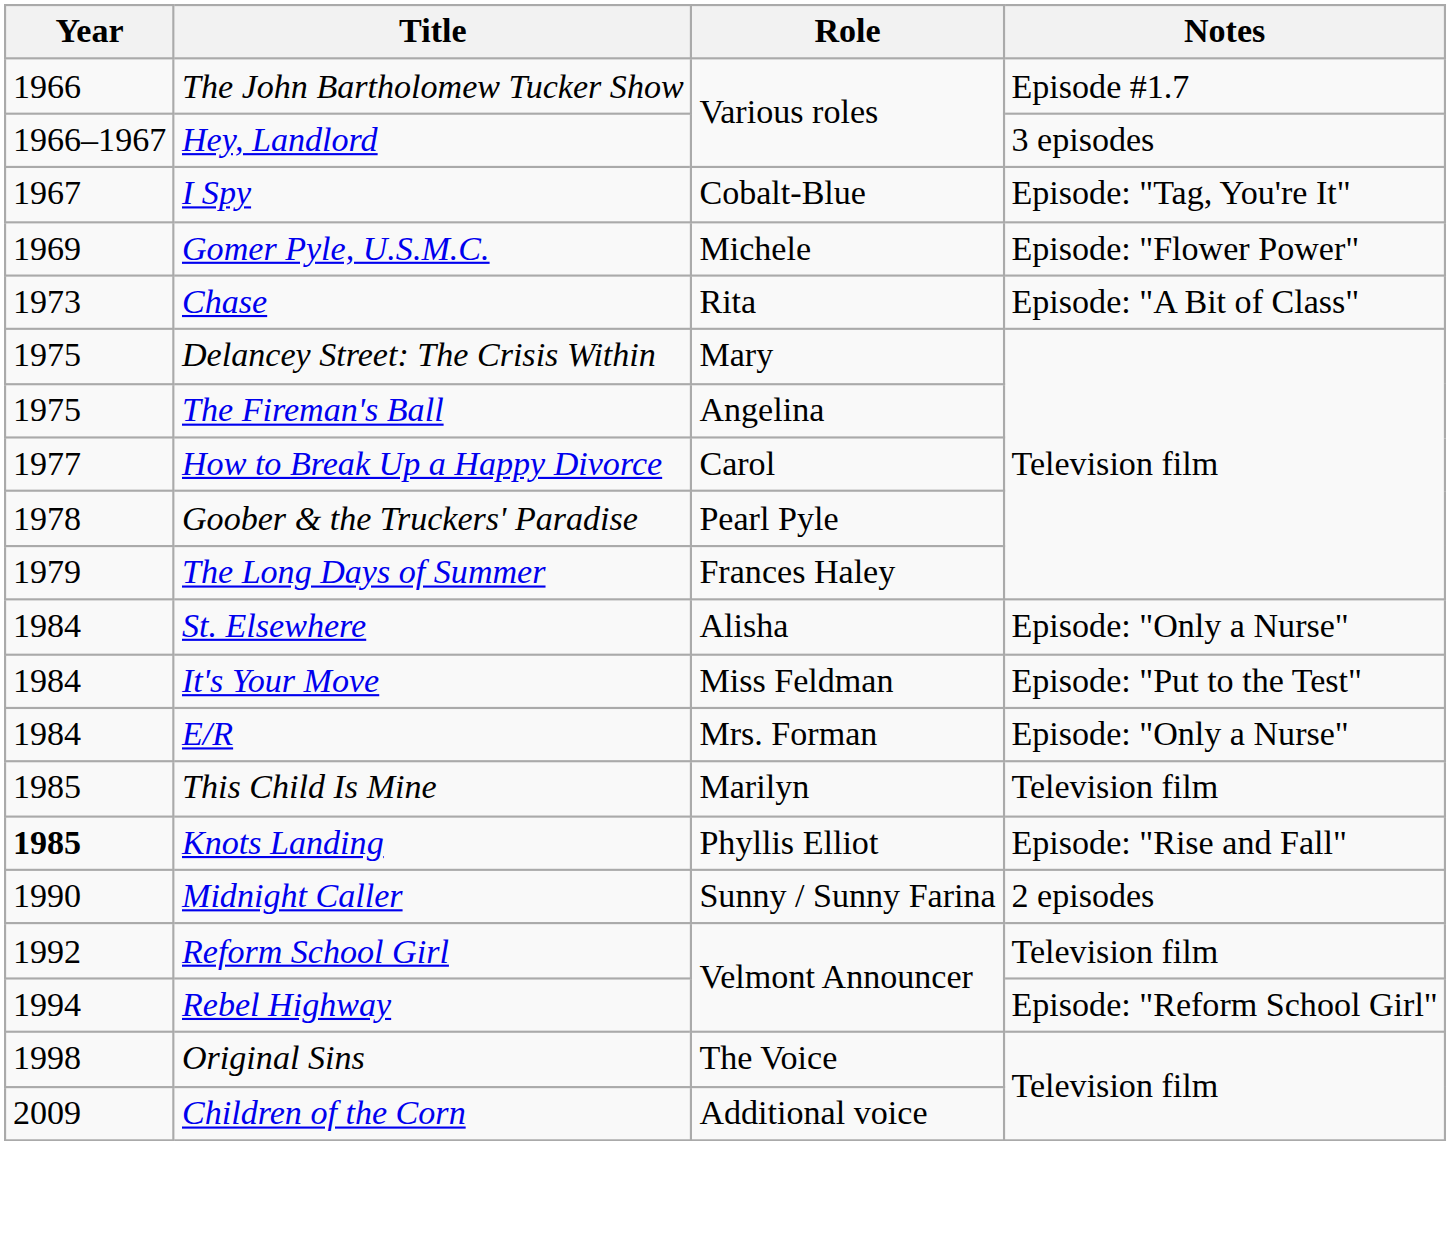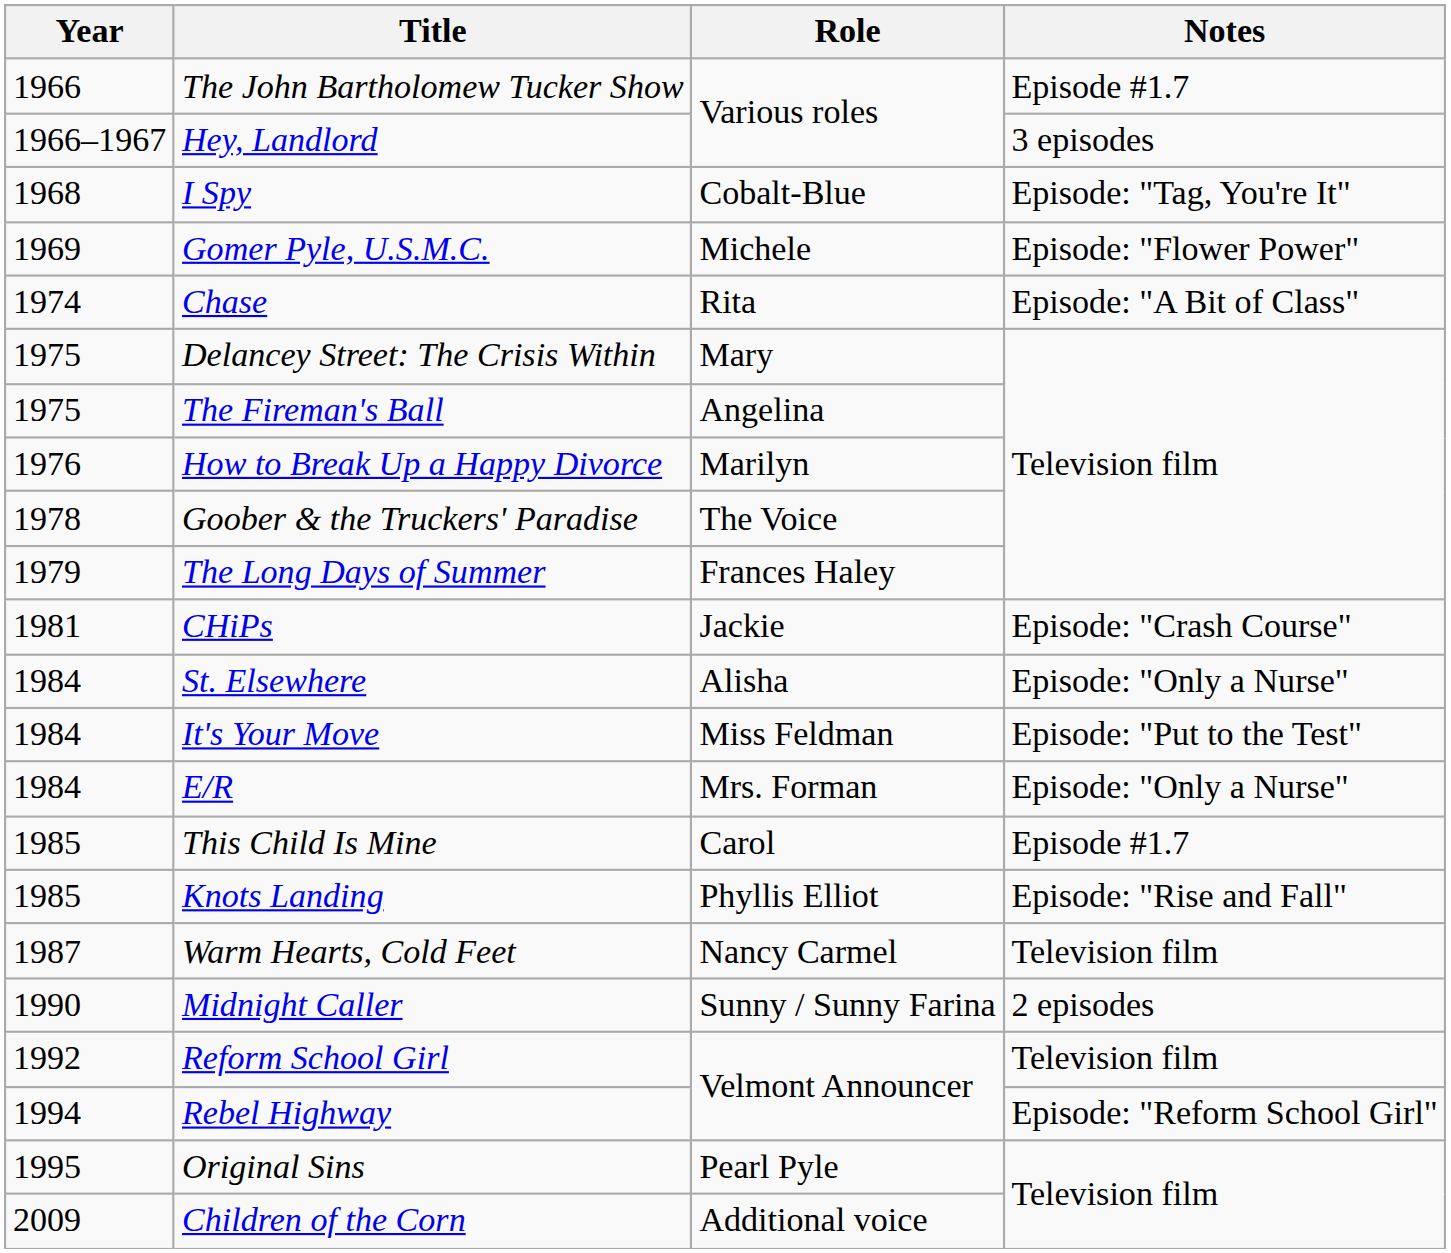I Spy | Year: 1967 -> 1968
Chase | Year: 1973 -> 1974
How to Break Up a Happy Divorce | Year: 1977 -> 1976
How to Break Up a Happy Divorce | Role: Carol -> Marilyn
Goober & the Truckers' Paradise | Role: Pearl Pyle -> The Voice
+ row: 1981 | CHiPs | Jackie | Episode: "Crash Course"
This Child Is Mine | Role: Marilyn -> Carol
This Child Is Mine | Notes: Television film -> Episode #1.7
Knots Landing | Year: bold -> normal
+ row: 1987 | Warm Hearts, Cold Feet | Nancy Carmel | Television film
Original Sins | Year: 1998 -> 1995
Original Sins | Role: The Voice -> Pearl Pyle
